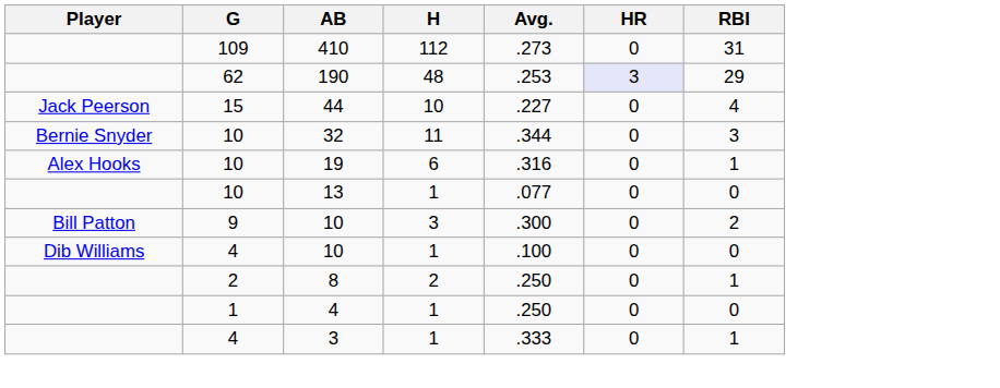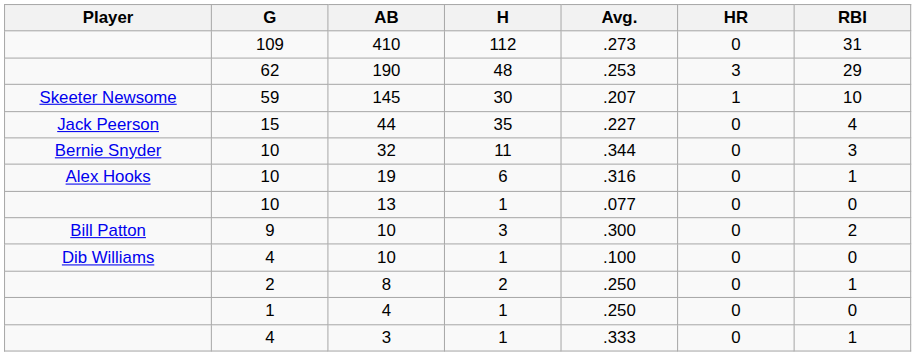190 | HR: lavender background -> no background
+ row: Skeeter Newsome | 59 | 145 | 30 | .207 | 1 | 10
44 | H: 10 -> 35
